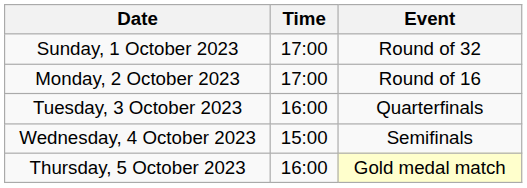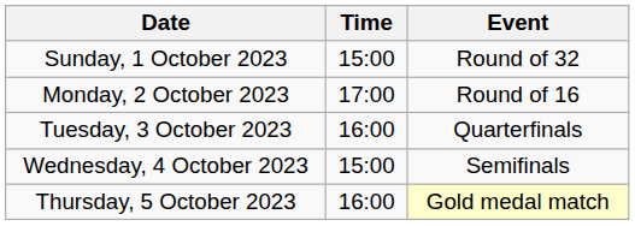Sunday, 1 October 2023 | Time: 17:00 -> 15:00
